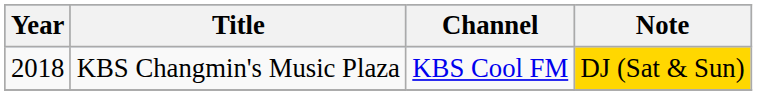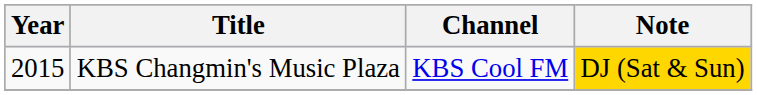KBS Changmin's Music Plaza | Year: 2018 -> 2015
